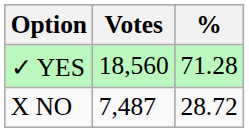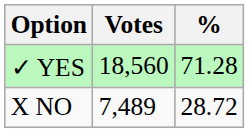X NO | Votes: 7,487 -> 7,489
